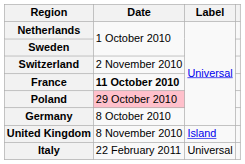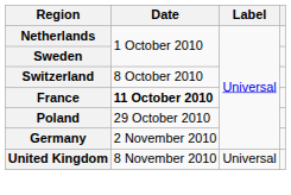Switzerland | Date: 2 November 2010 -> 8 October 2010
Poland | Date: pink background -> no background
Germany | Date: 8 October 2010 -> 2 November 2010
United Kingdom | Label: Island -> Universal
- row: Italy | 22 February 2011 | Universal
